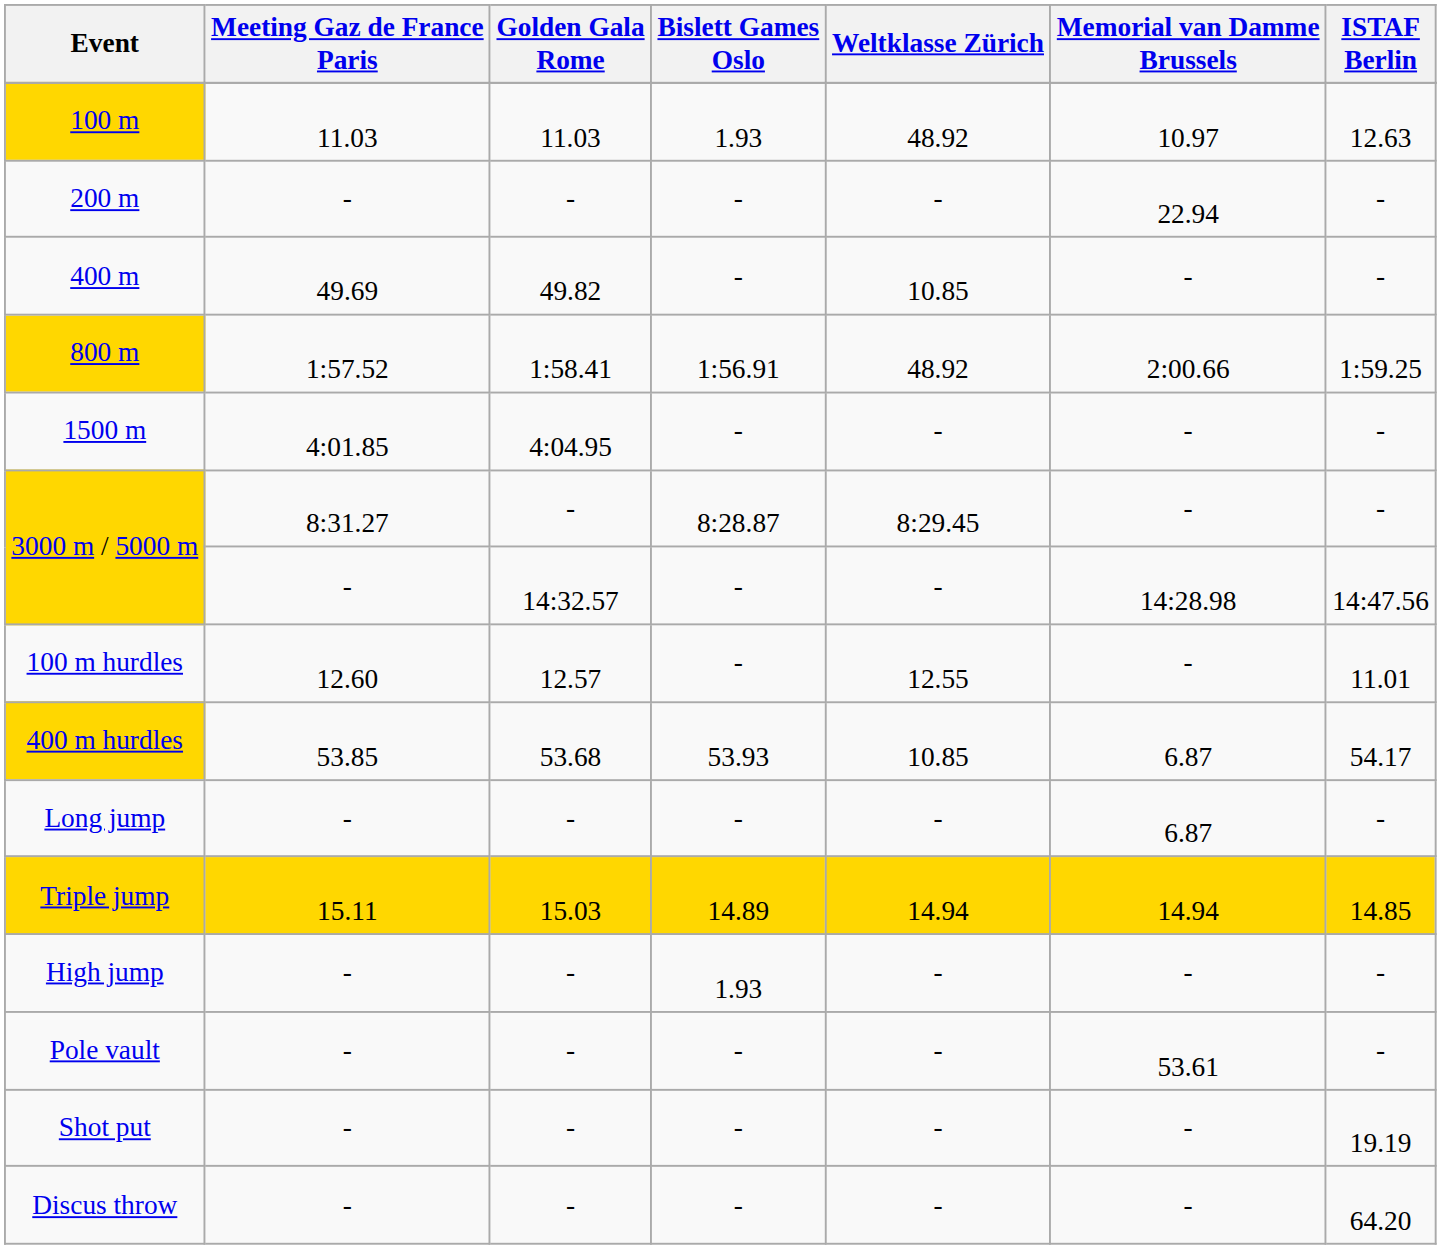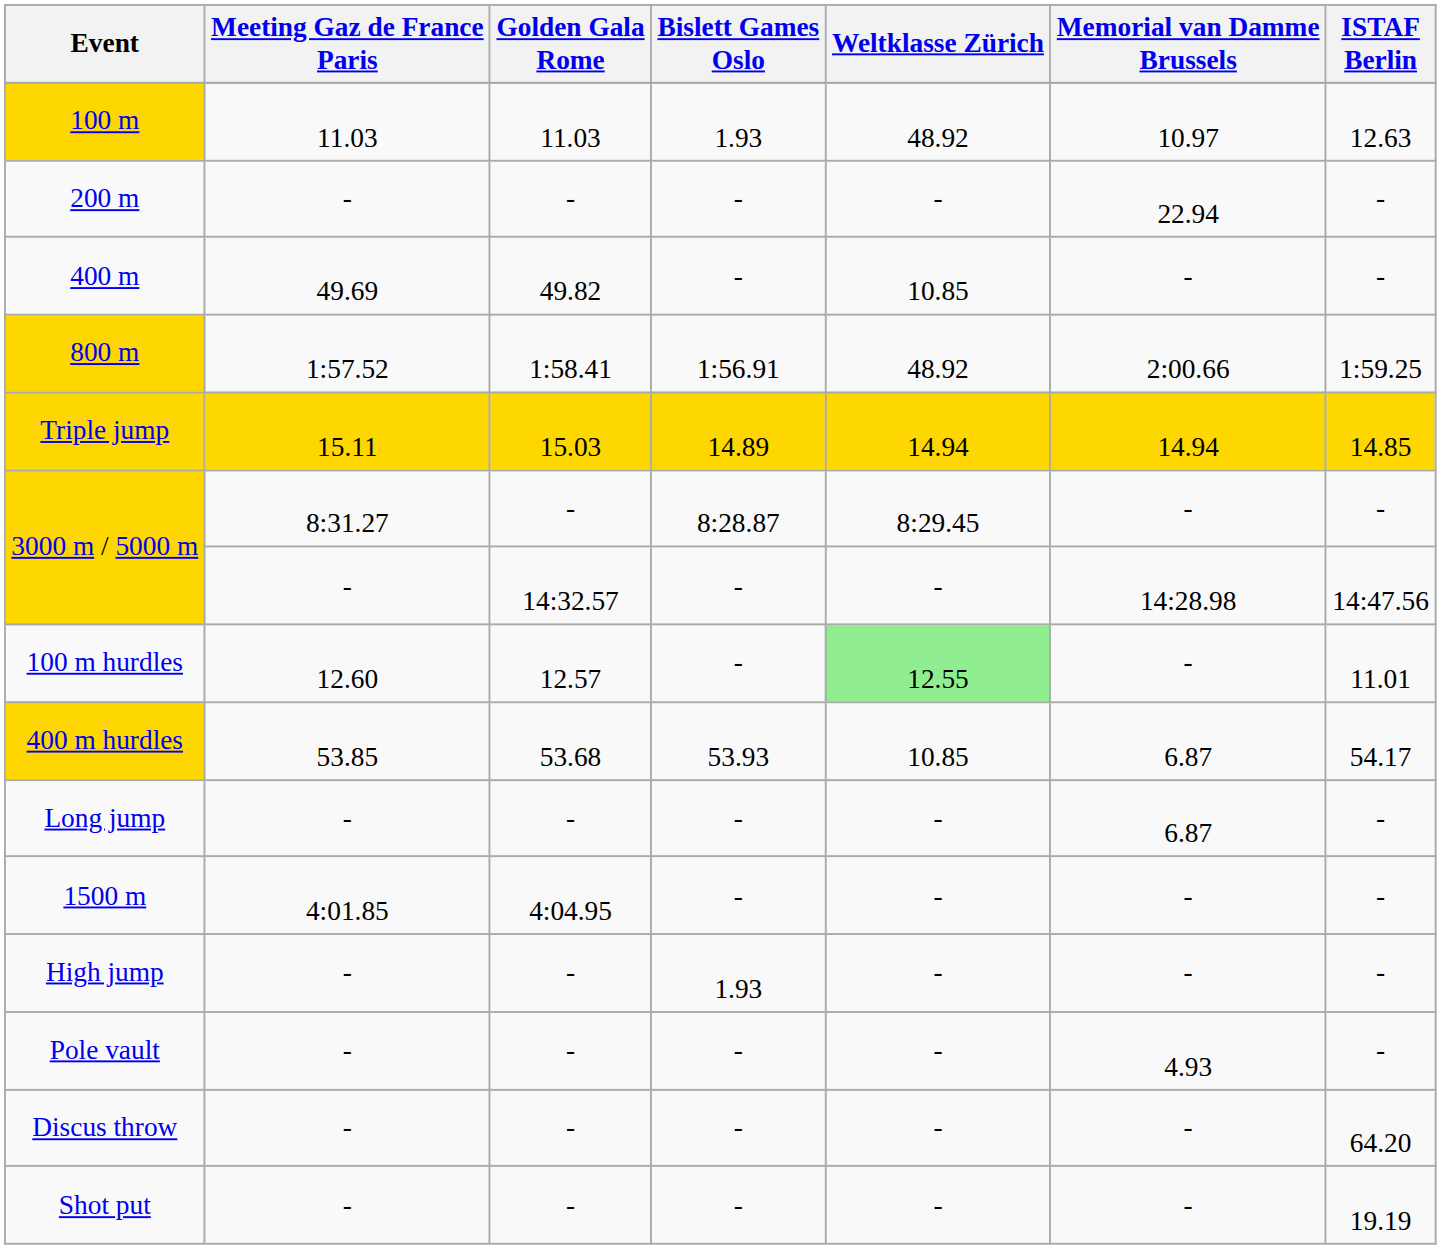rows swapped: 1500 m <-> Triple jump
100 m hurdles | Weltklasse Zürich: no background -> lightgreen background
Pole vault | Memorial van Damme Brussels: 53.61 -> 4.93
rows swapped: Discus throw <-> Shot put
